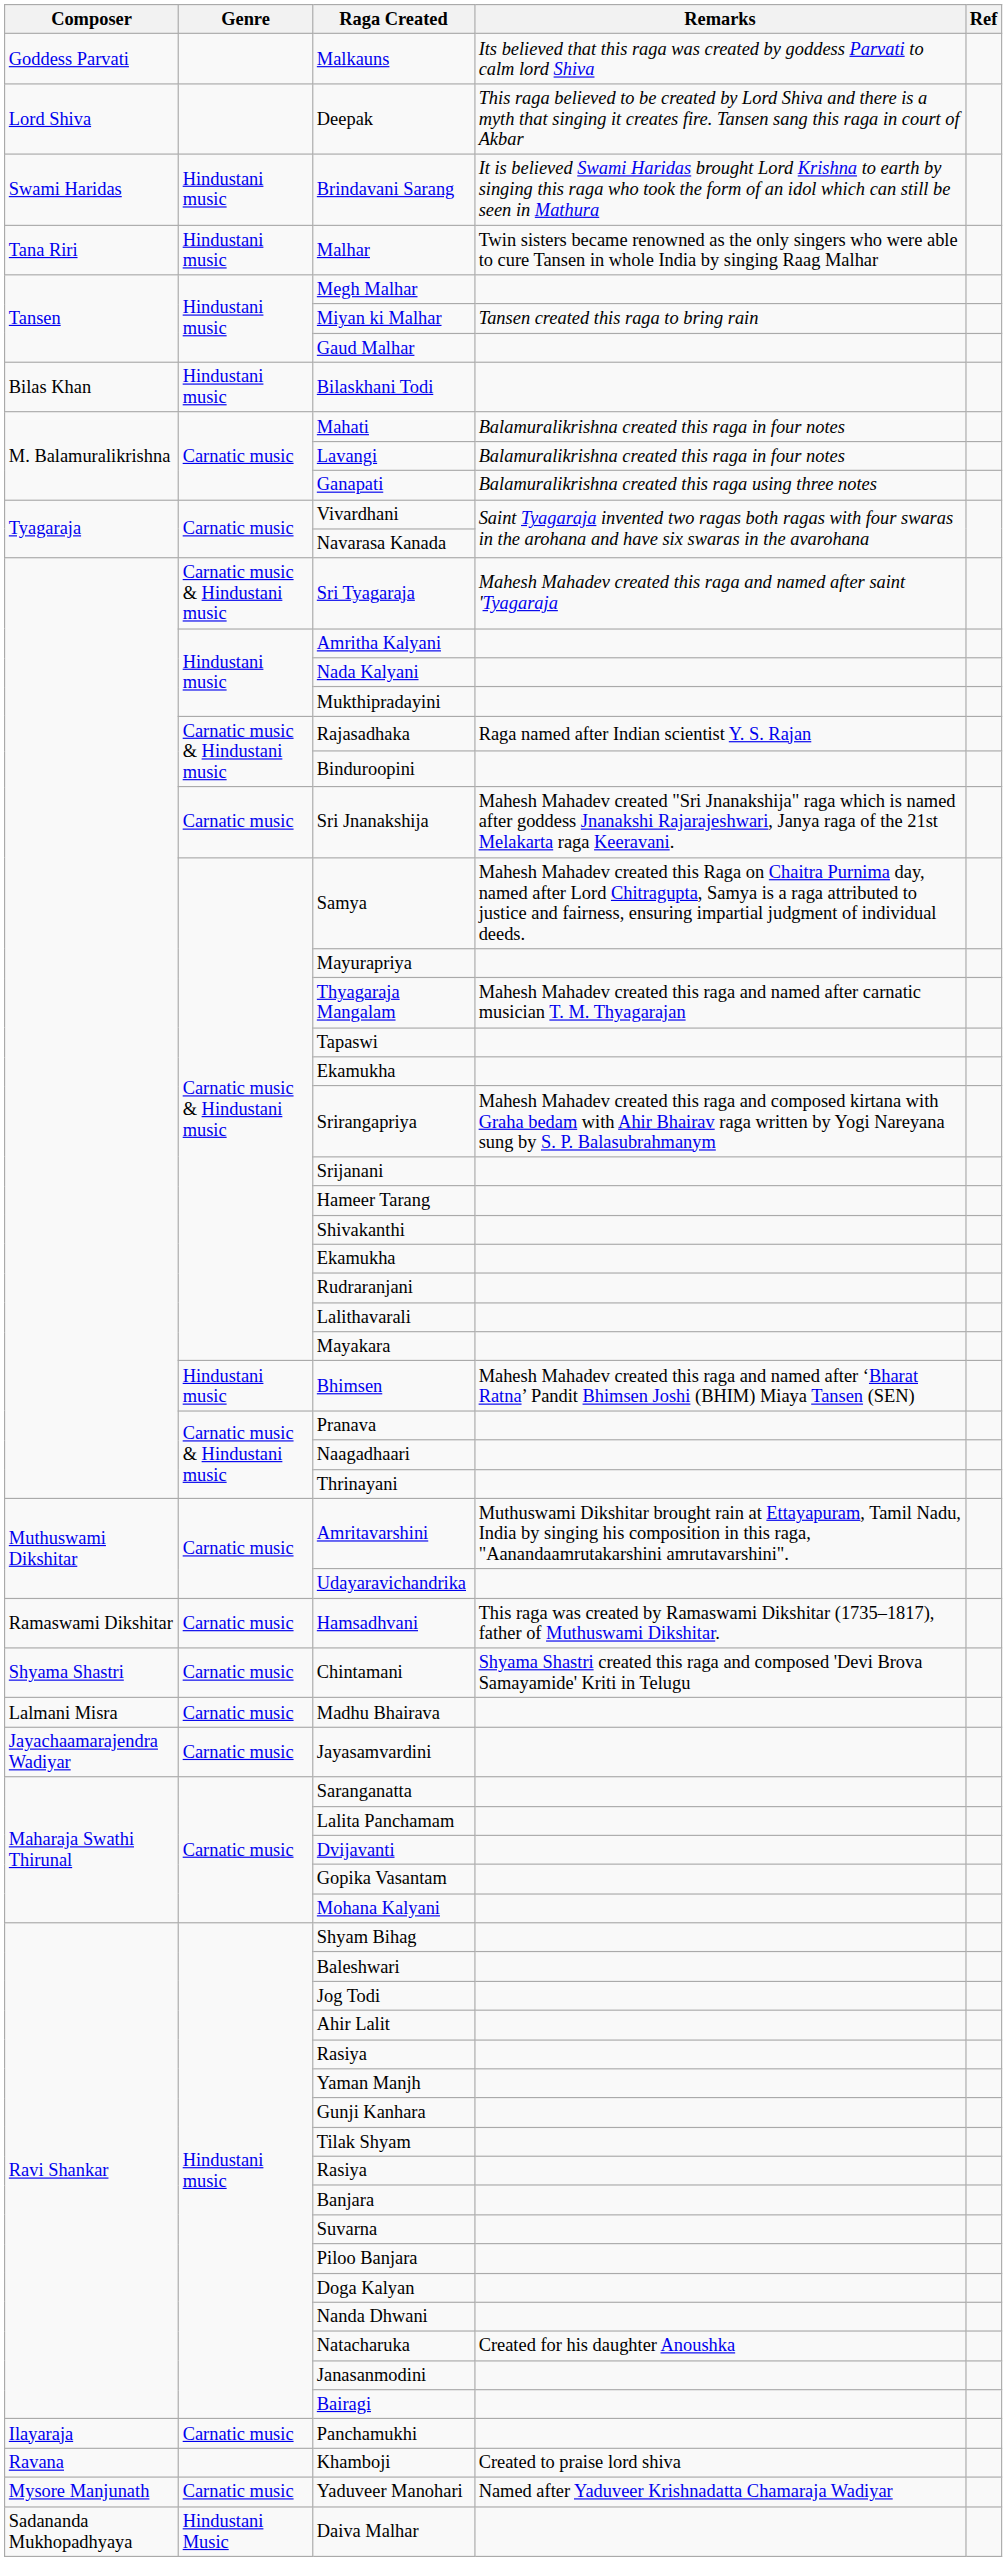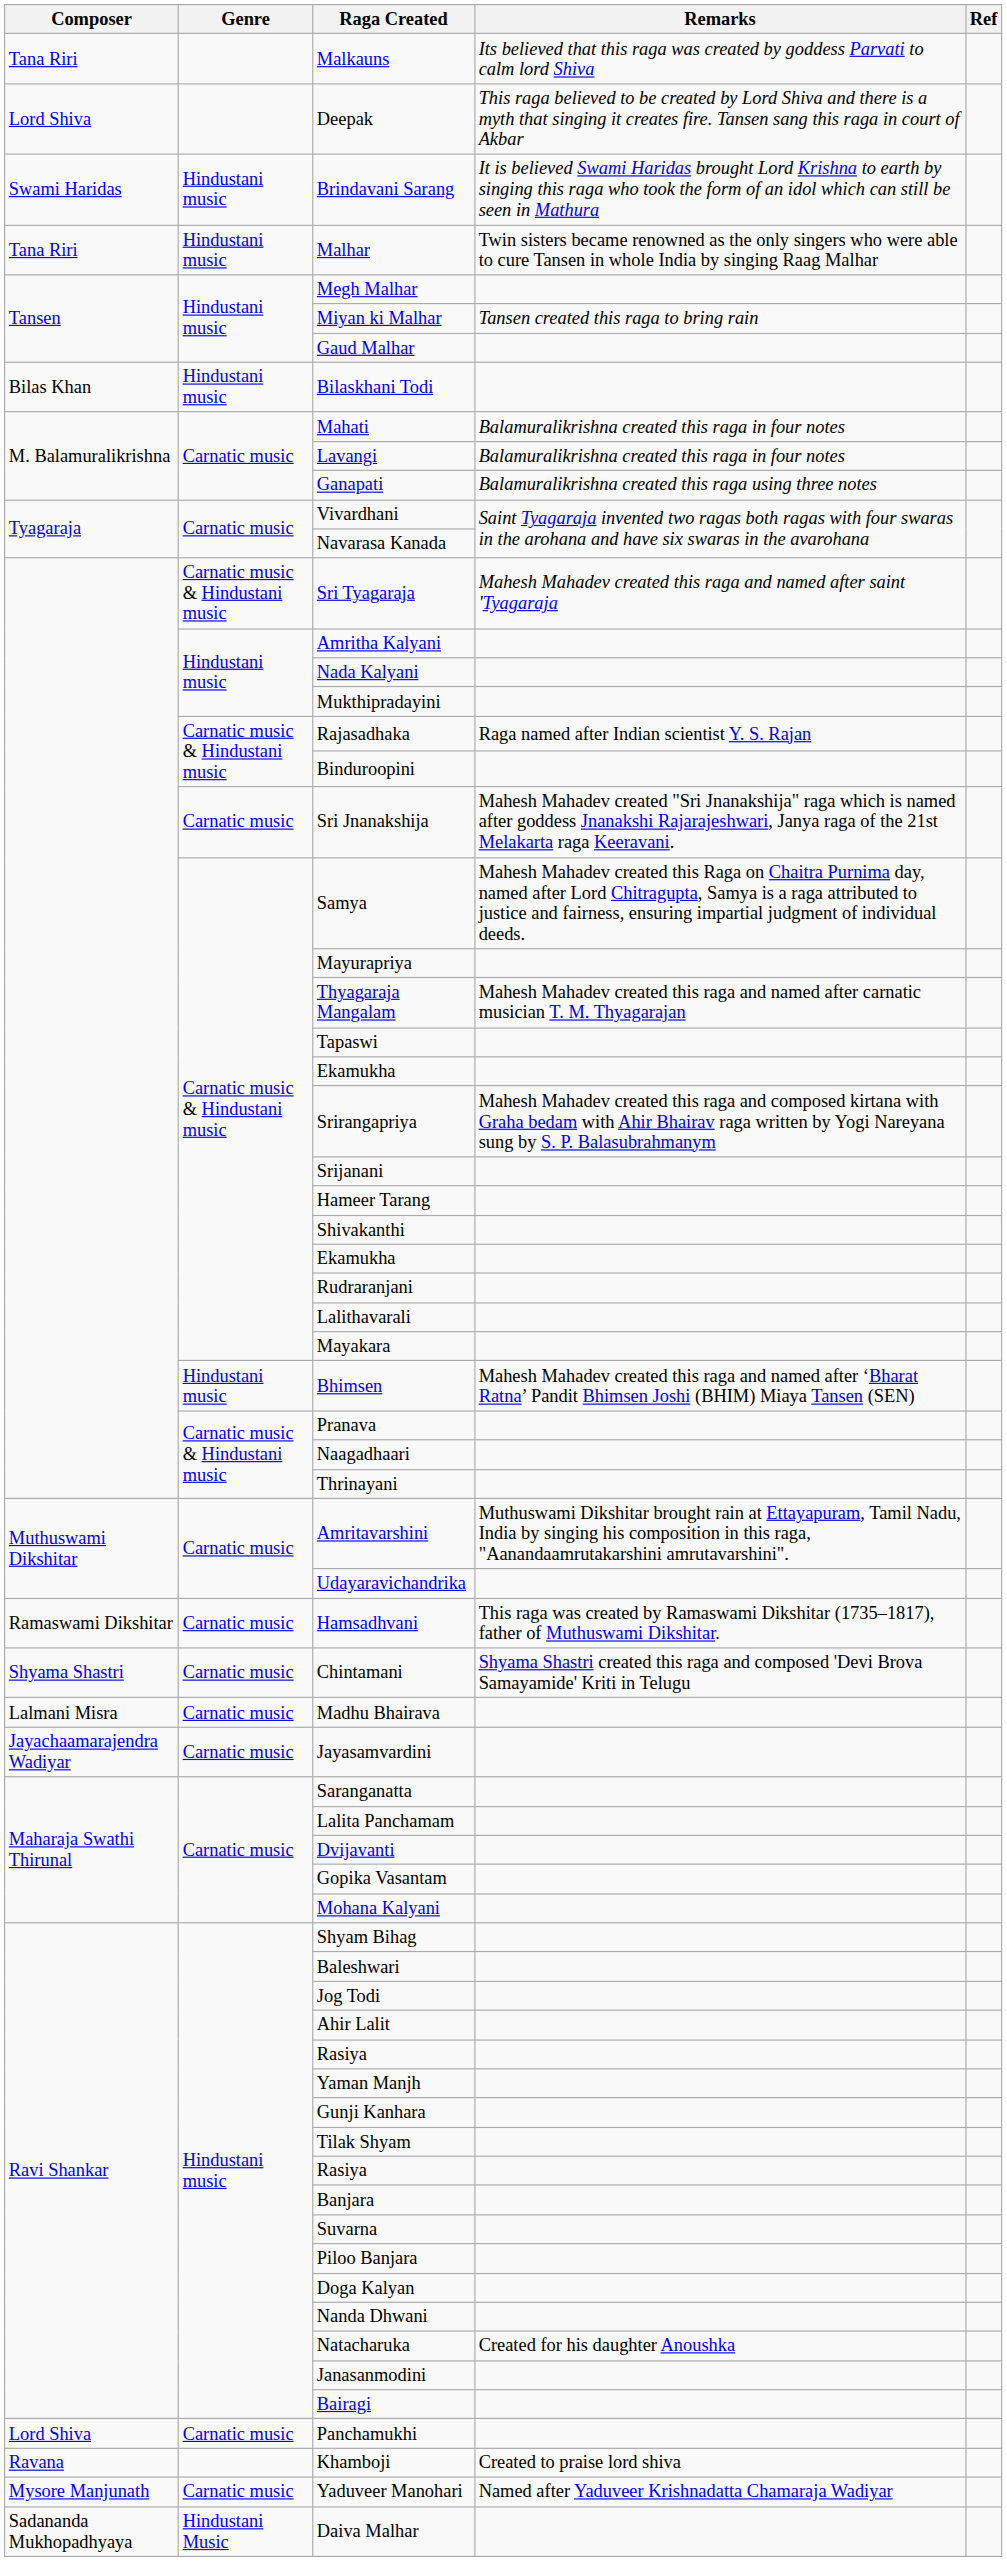Malkauns | Composer: Goddess Parvati -> Tana Riri
Panchamukhi | Composer: Ilayaraja -> Lord Shiva
